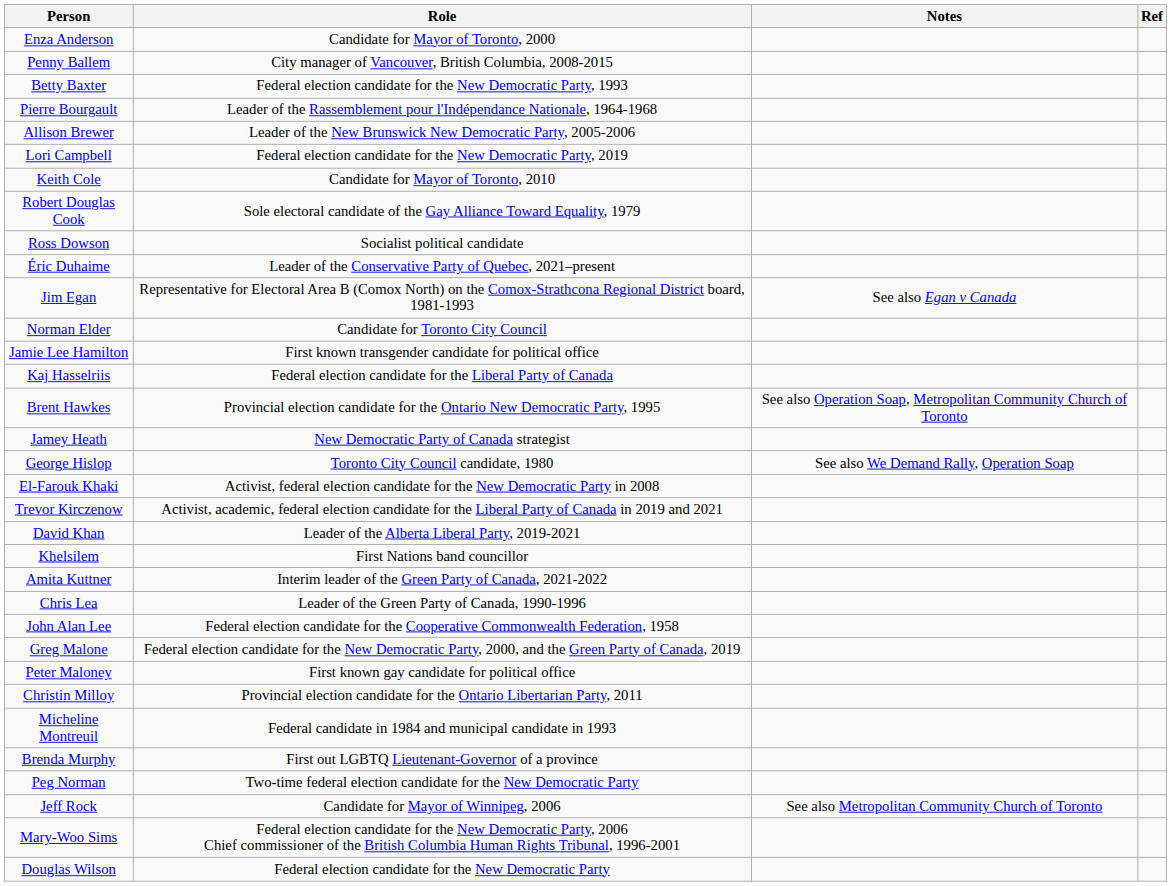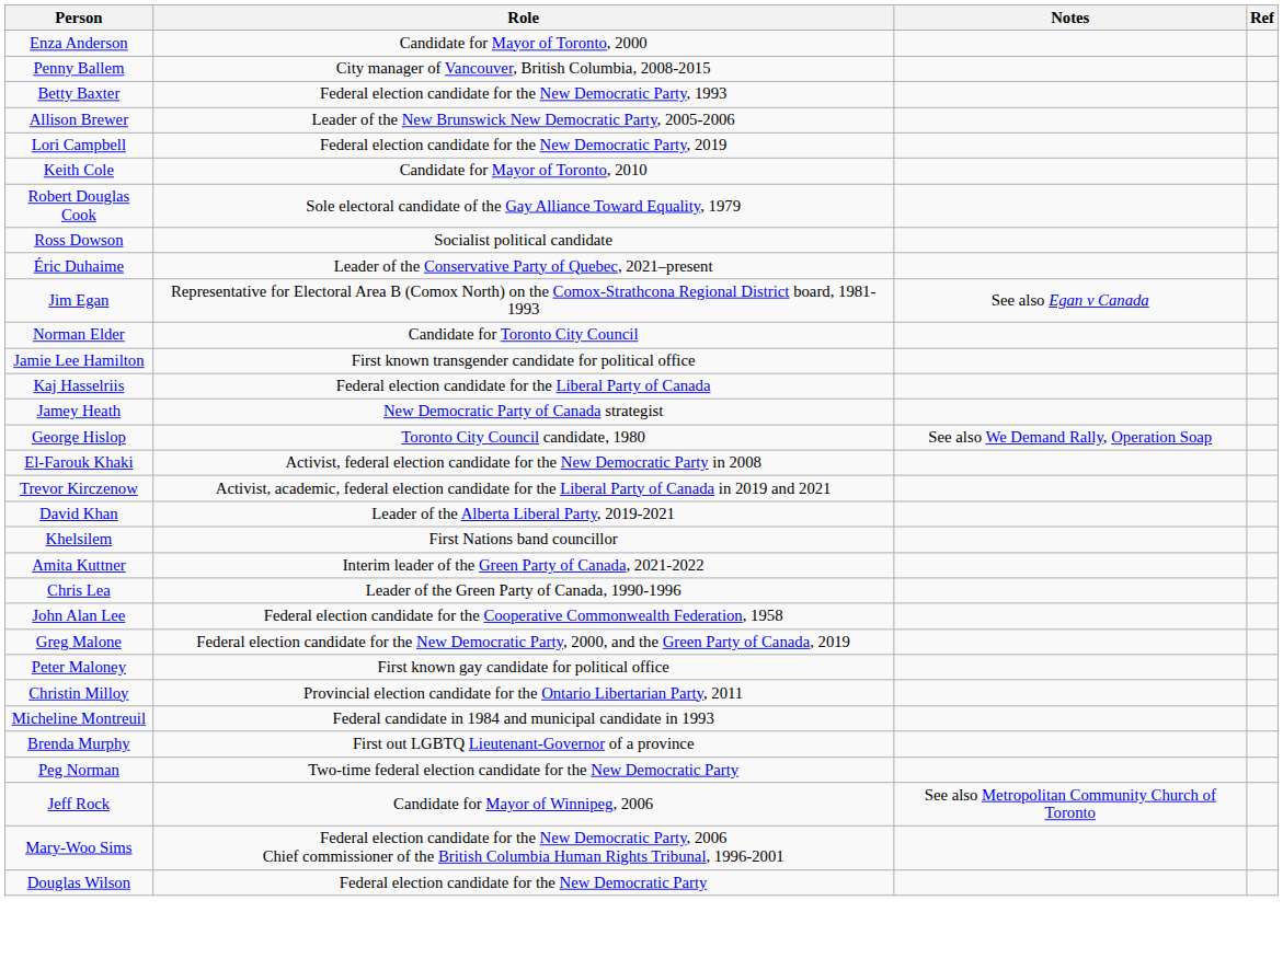- row: Pierre Bourgault | Leader of the Rassemblement pour l'Indépendance Nationale, 1964-1968
- row: Brent Hawkes | Provincial election candidate for the Ontario New Democratic Party, 1995 | See also Operation Soap, Metropolitan Community Church of Toronto
